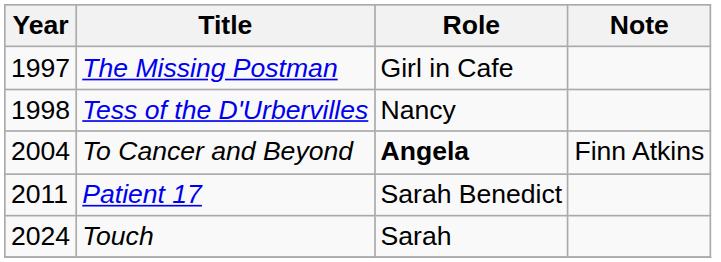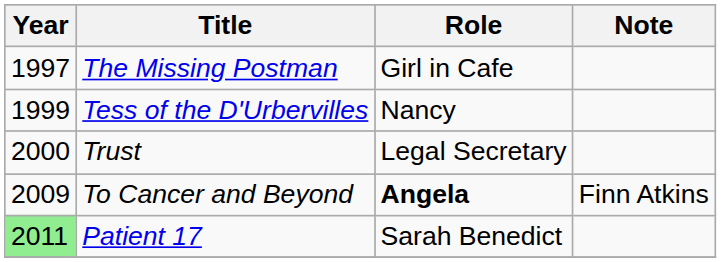Tess of the D'Urbervilles | Year: 1998 -> 1999
+ row: 2000 | Trust | Legal Secretary
To Cancer and Beyond | Year: 2004 -> 2009
Patient 17 | Year: no background -> lightgreen background
- row: 2024 | Touch | Sarah
